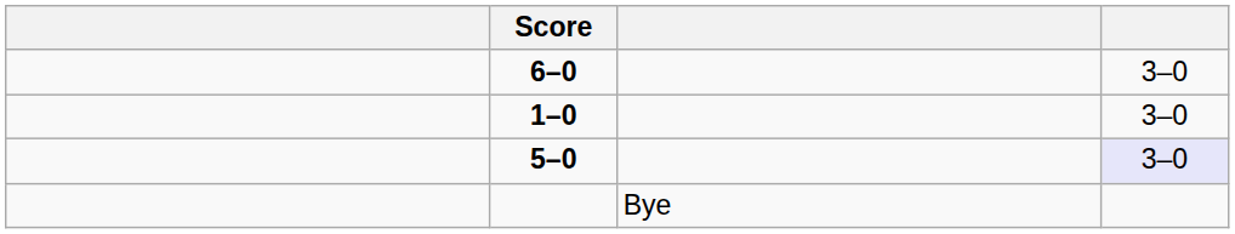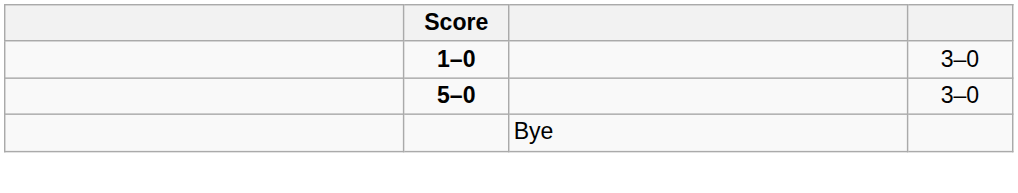- row: 6–0 | 3–0
5–0 | column 4: lavender background -> no background
